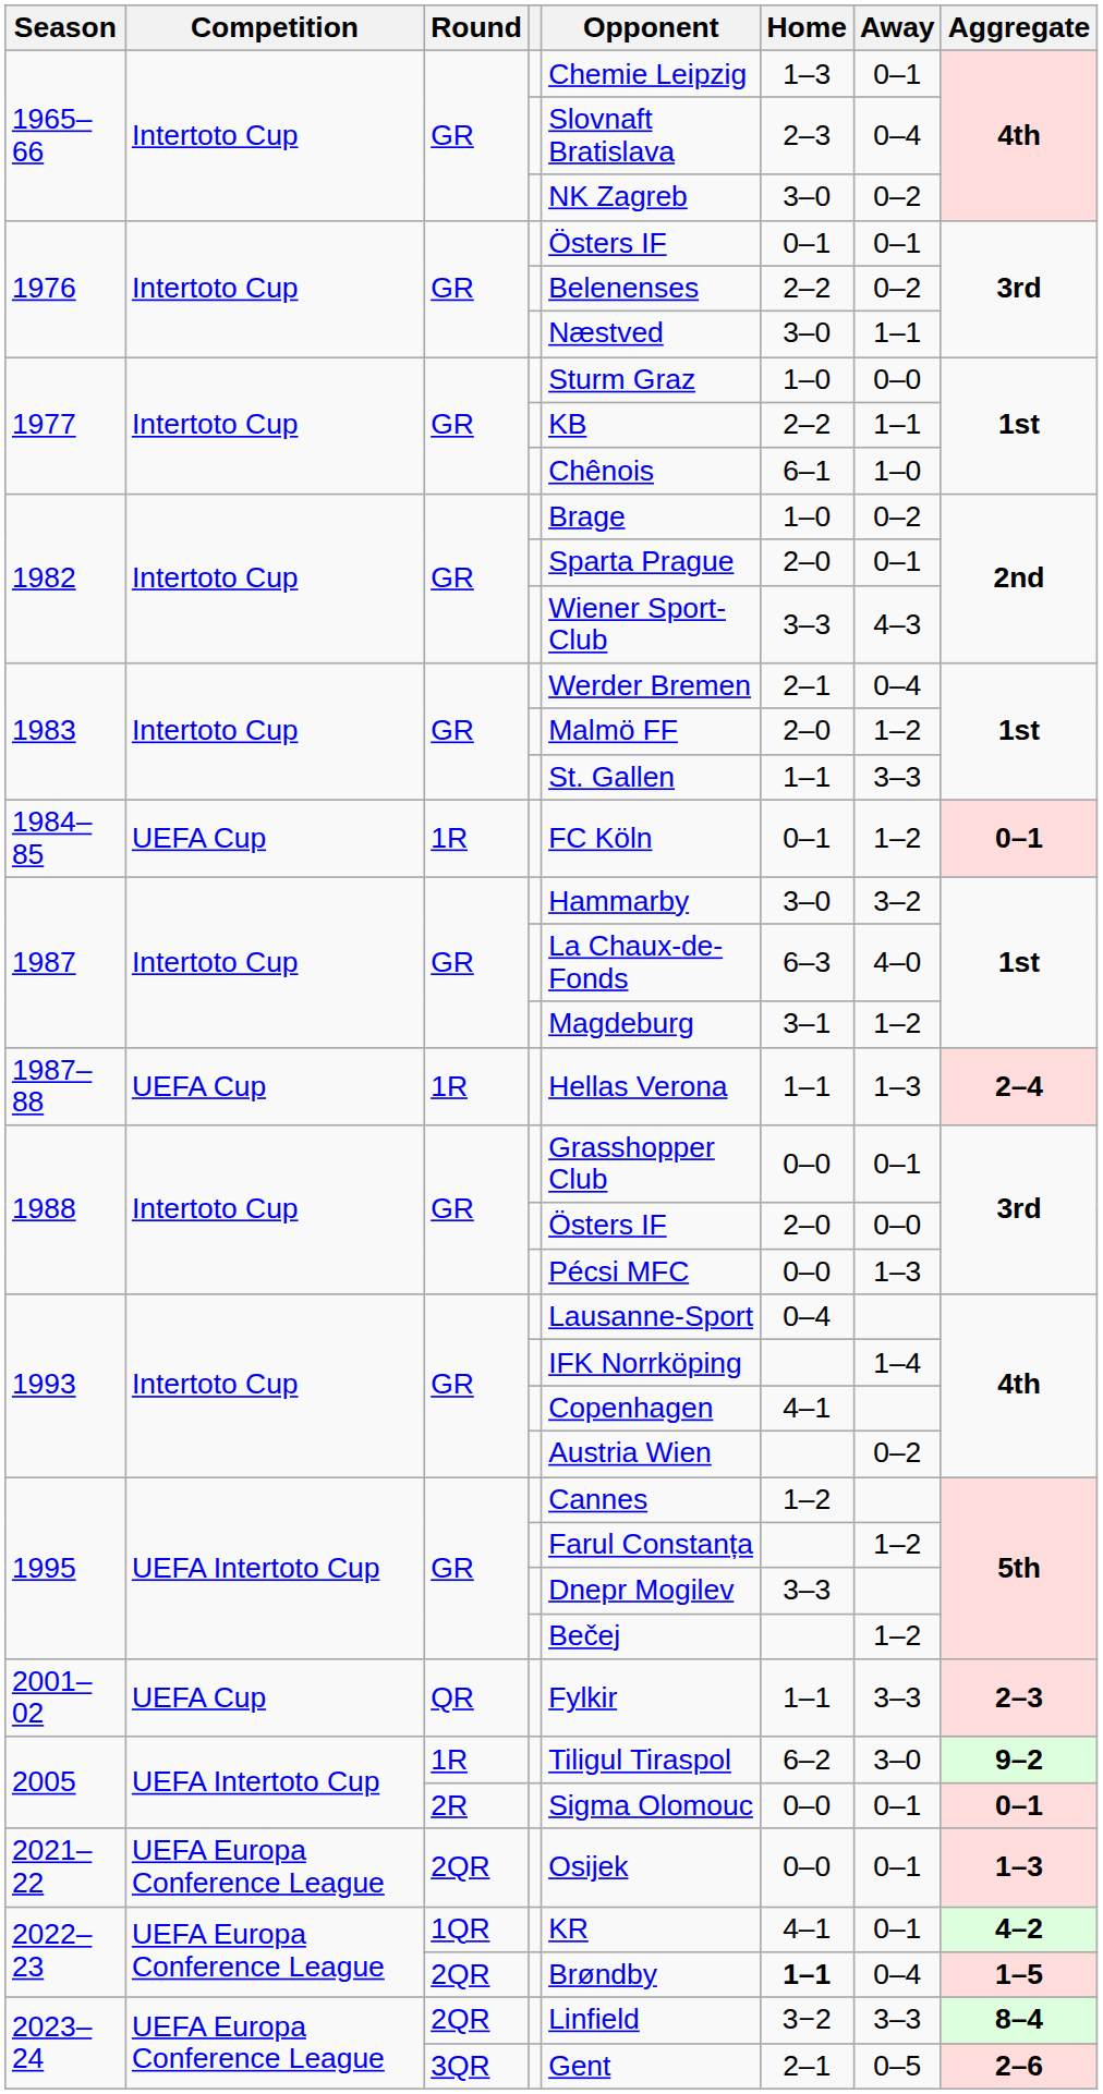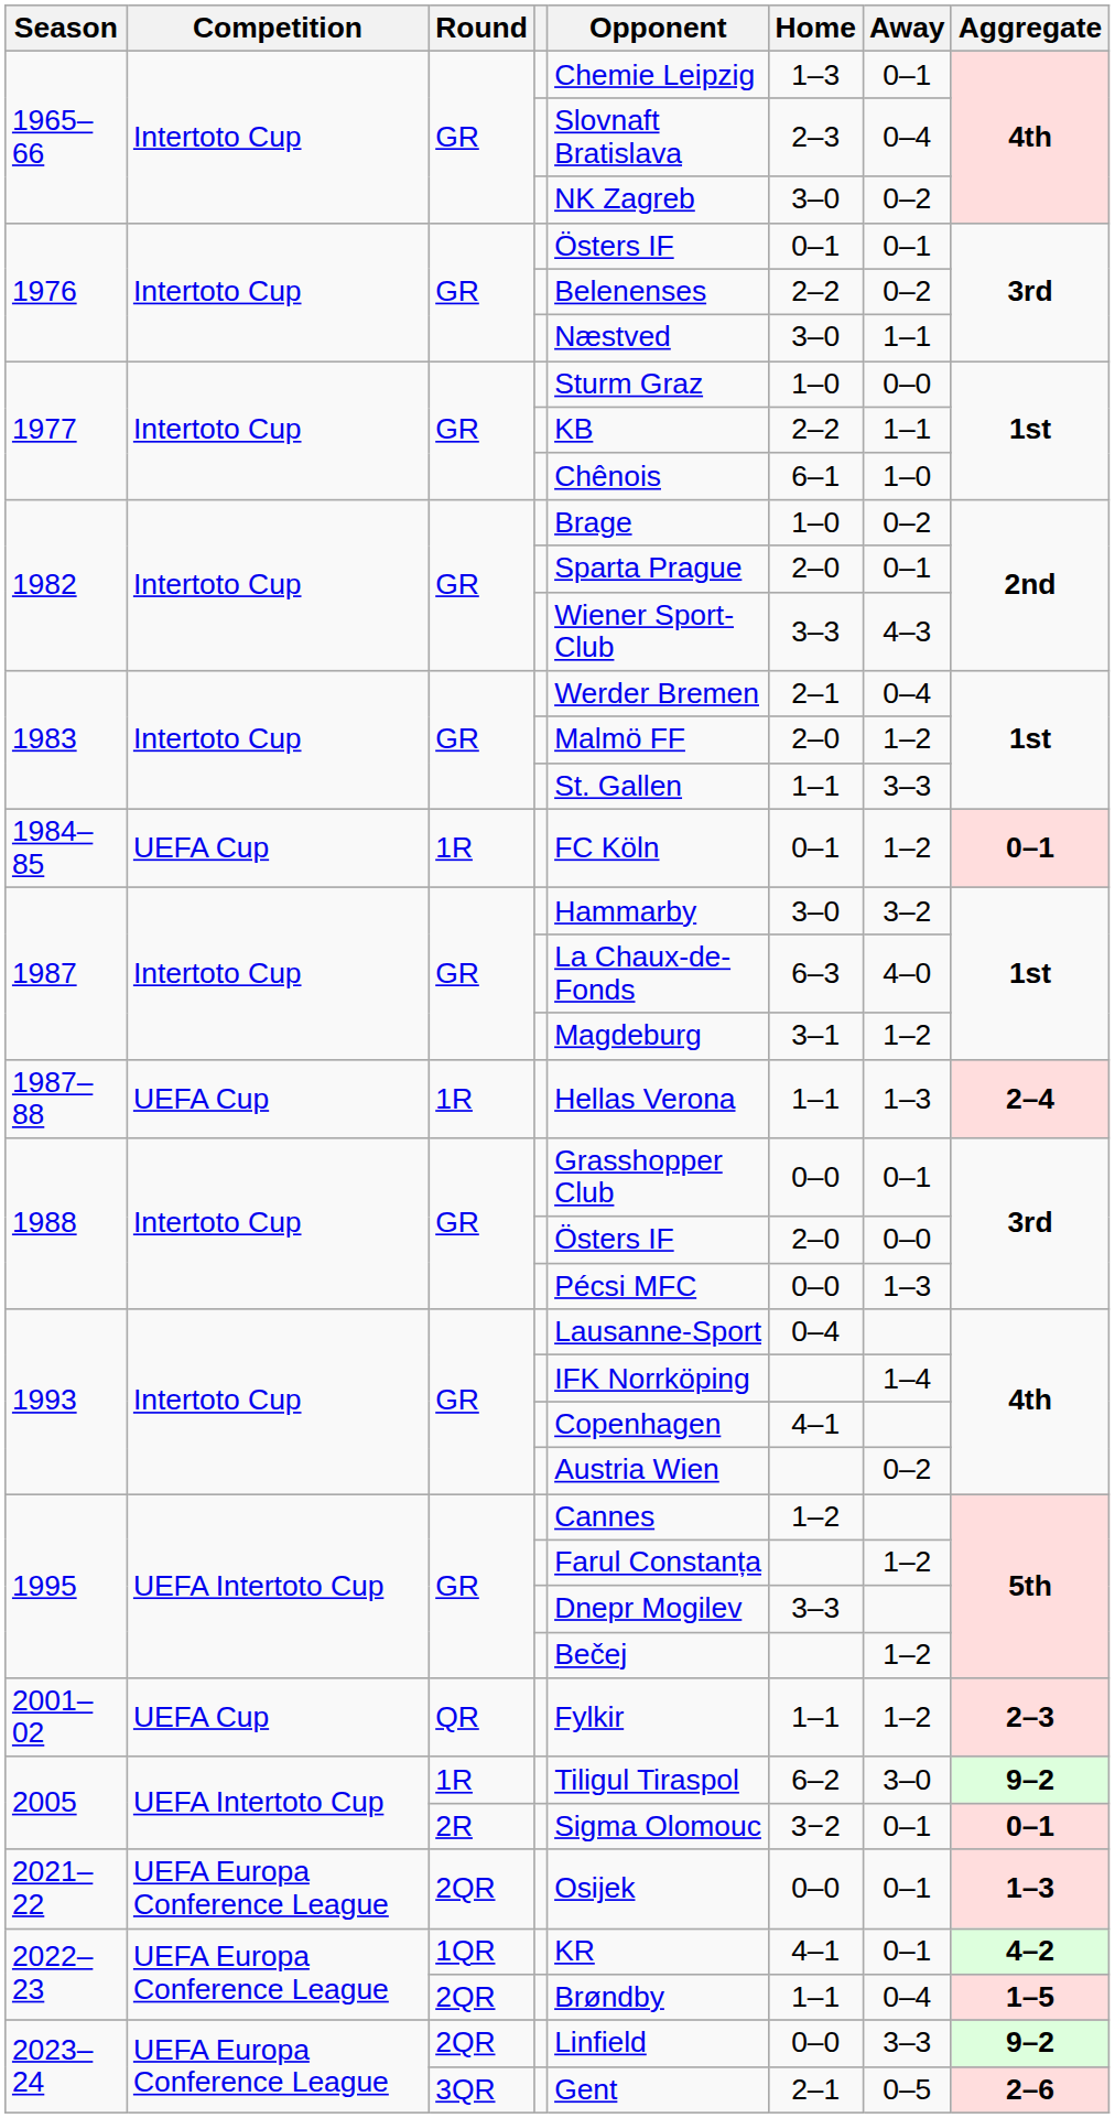2001–02 | Away: 3–3 -> 1–2
2005 / 2R | Home: 0–0 -> 3−2
2022–23 / 2QR | Home: bold -> normal
2023–24 / 2QR | Home: 3−2 -> 0–0
2023–24 / 2QR | Aggregate: 8–4 -> 9–2
